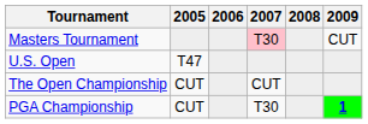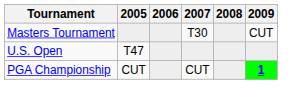Masters Tournament | 2007: pink background -> no background
- row: The Open Championship | CUT | CUT
PGA Championship | 2007: T30 -> CUT
